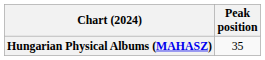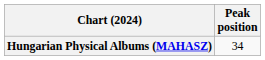Hungarian Physical Albums (MAHASZ) | Peak position: 35 -> 34
